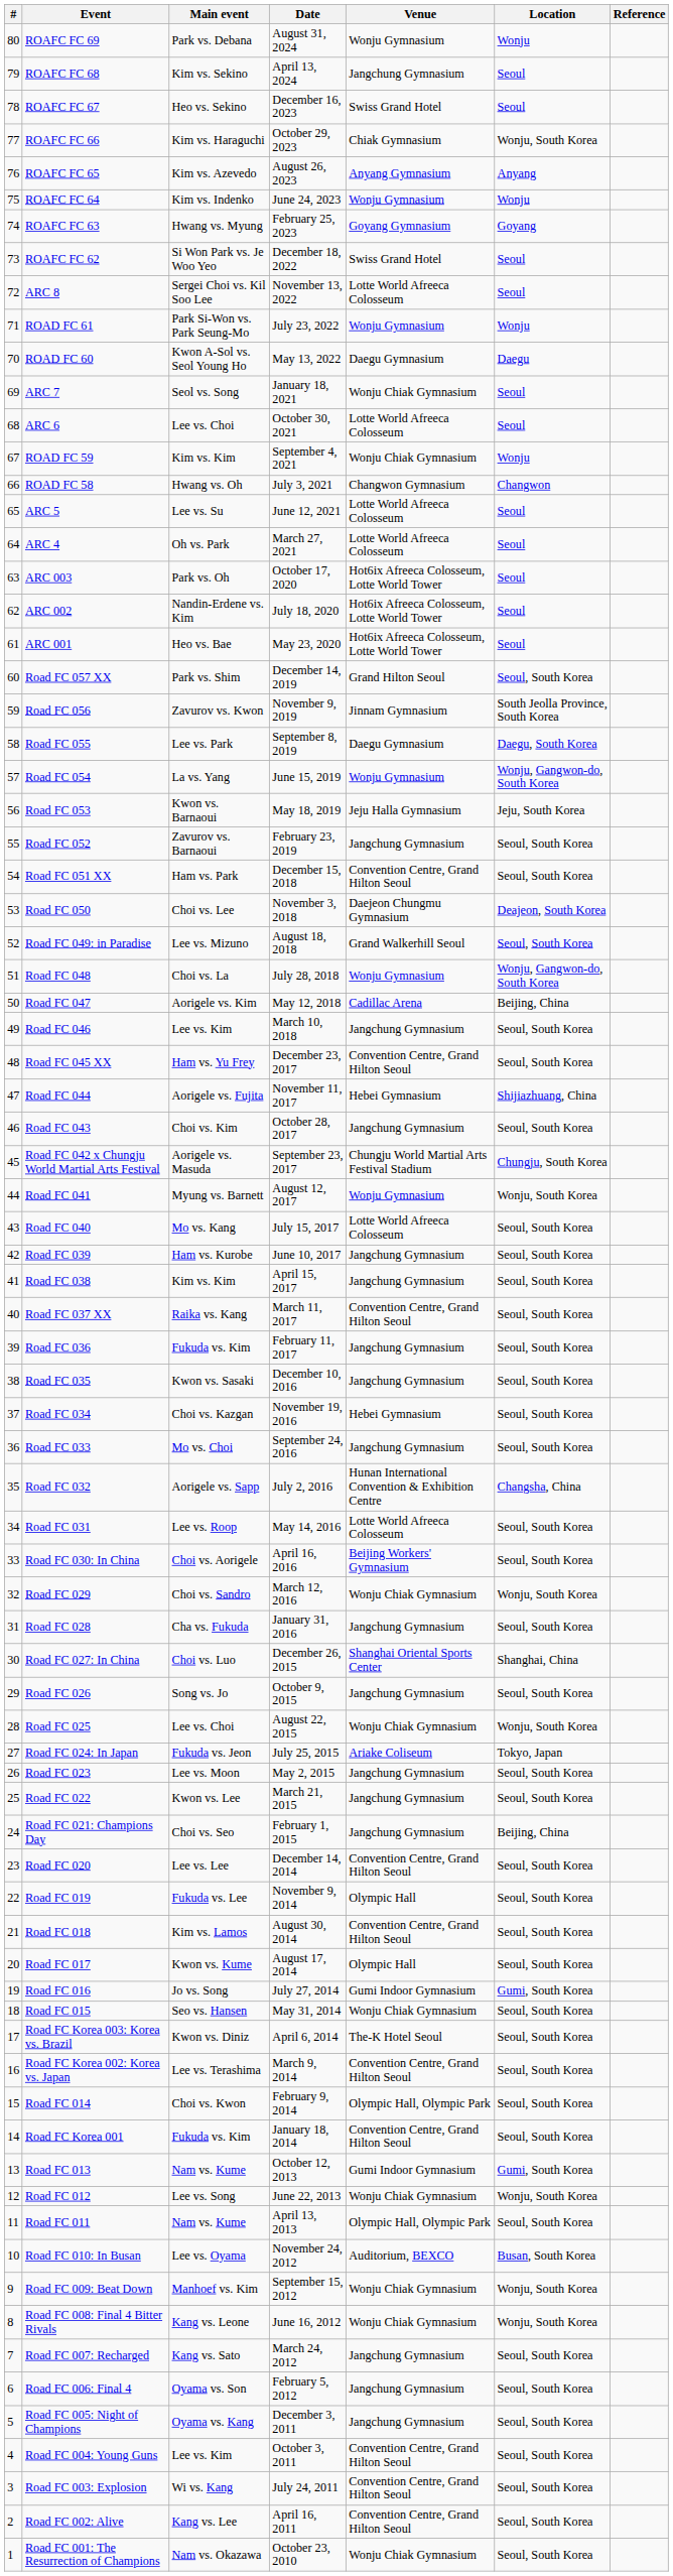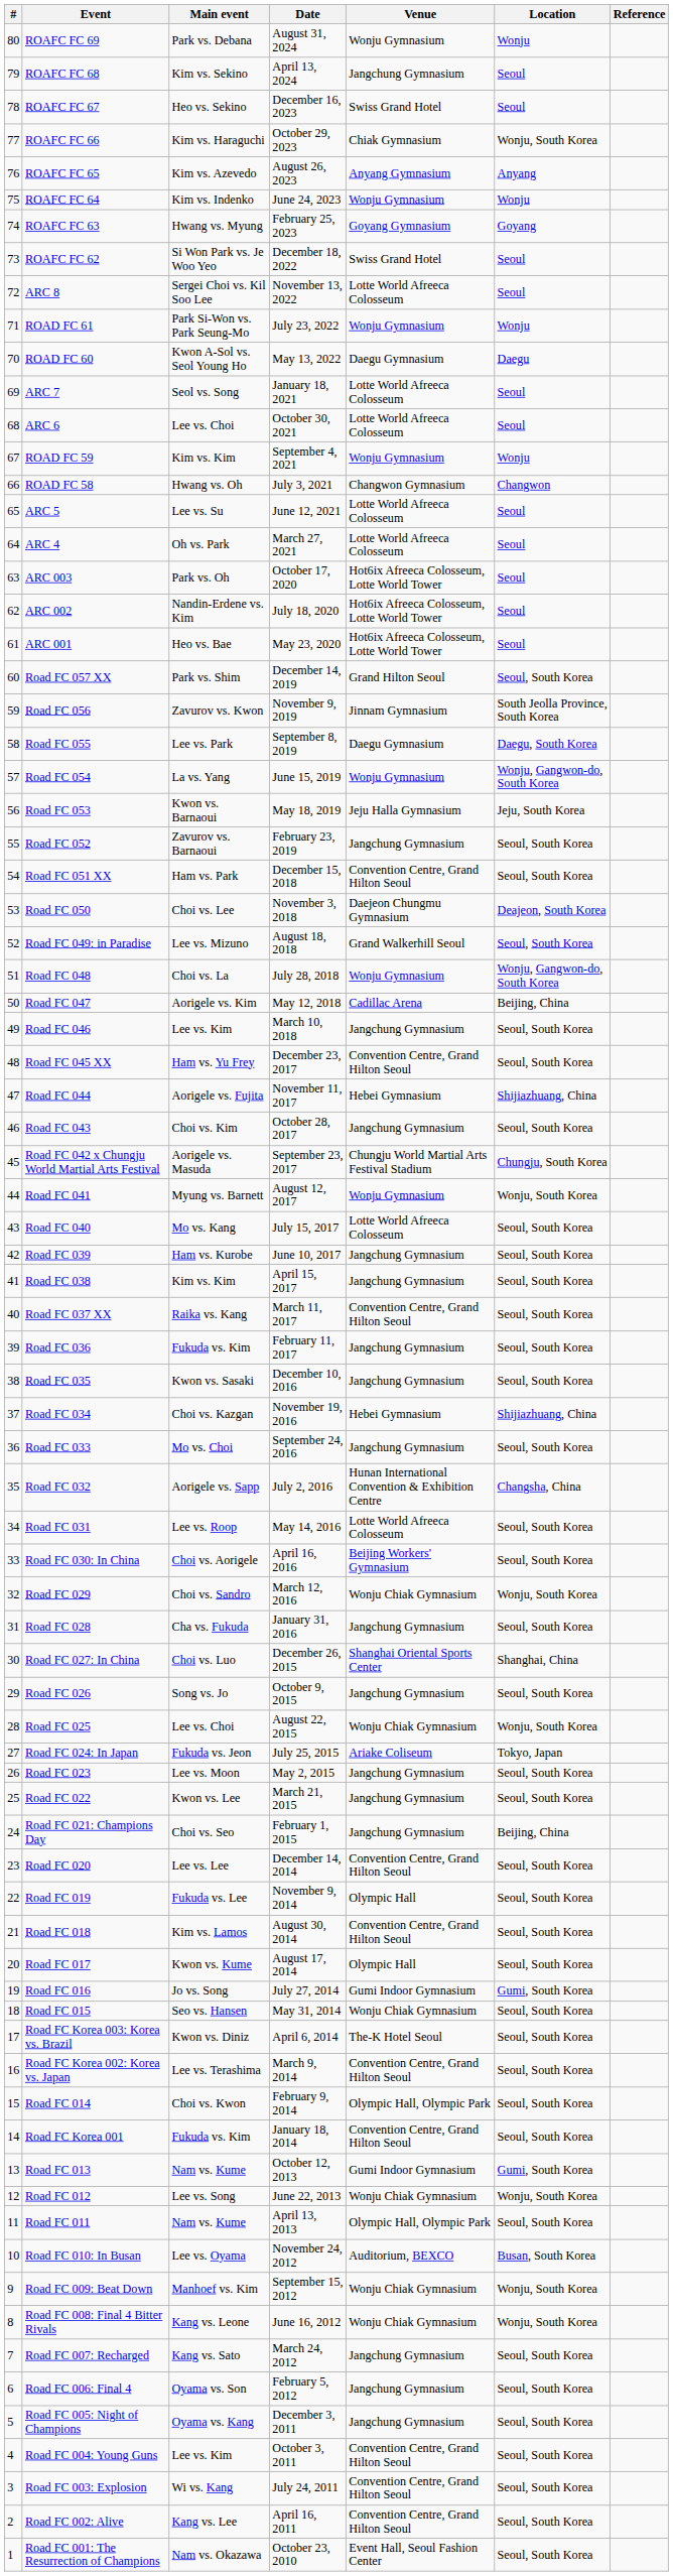ARC 7 | Venue: Wonju Chiak Gymnasium -> Lotte World Afreeca Colosseum
ROAD FC 59 | Venue: Wonju Chiak Gymnasium -> Wonju Gymnasium
Road FC 034 | Location: Seoul, South Korea -> Shijiazhuang, China
Road FC 001: The Resurrection of Champions | Venue: Wonju Chiak Gymnasium -> Event Hall, Seoul Fashion Center
